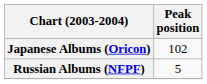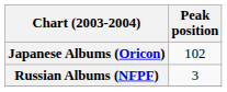Russian Albums (NFPF) | Peak position: 5 -> 3
